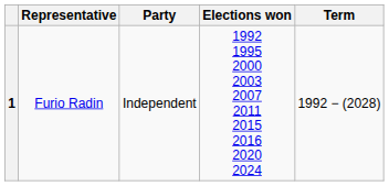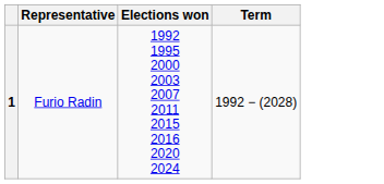- column: Party | Independent
